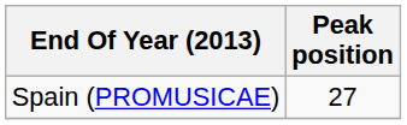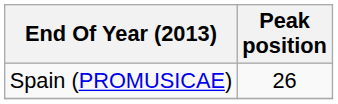Spain (PROMUSICAE) | Peak position: 27 -> 26
